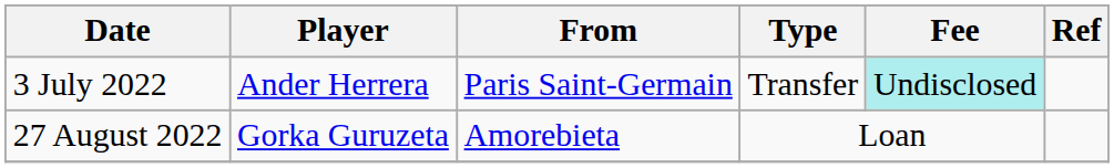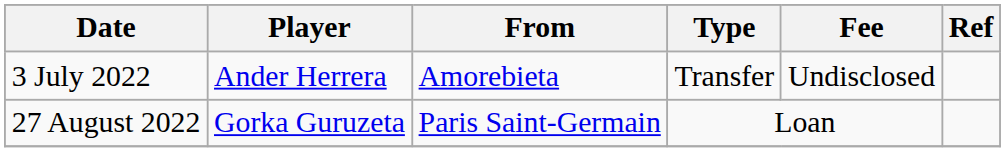3 July 2022 | From: Paris Saint-Germain -> Amorebieta
3 July 2022 | Fee: paleturquoise background -> no background
27 August 2022 | From: Amorebieta -> Paris Saint-Germain
